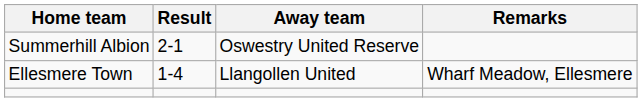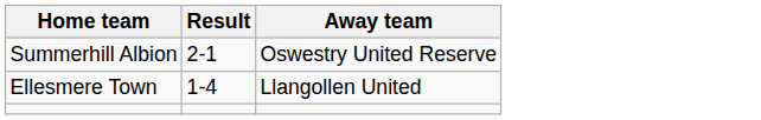- column: Remarks | Wharf Meadow, Ellesmere
